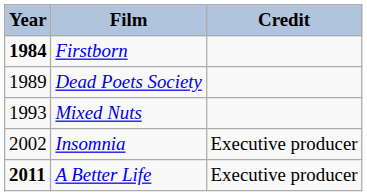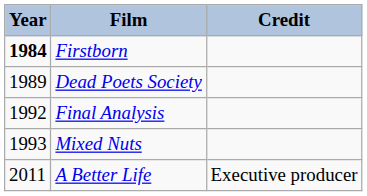+ row: 1992 | Final Analysis
- row: 2002 | Insomnia | Executive producer
A Better Life | Year: bold -> normal
